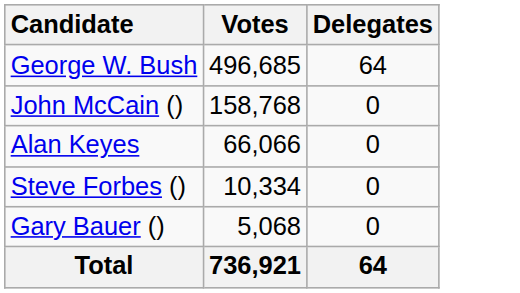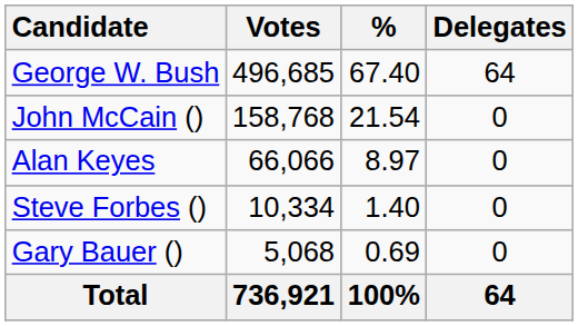+ column: % | 67.40 | 21.54 | 8.97 | 1.40 | 0.69 | 100%
